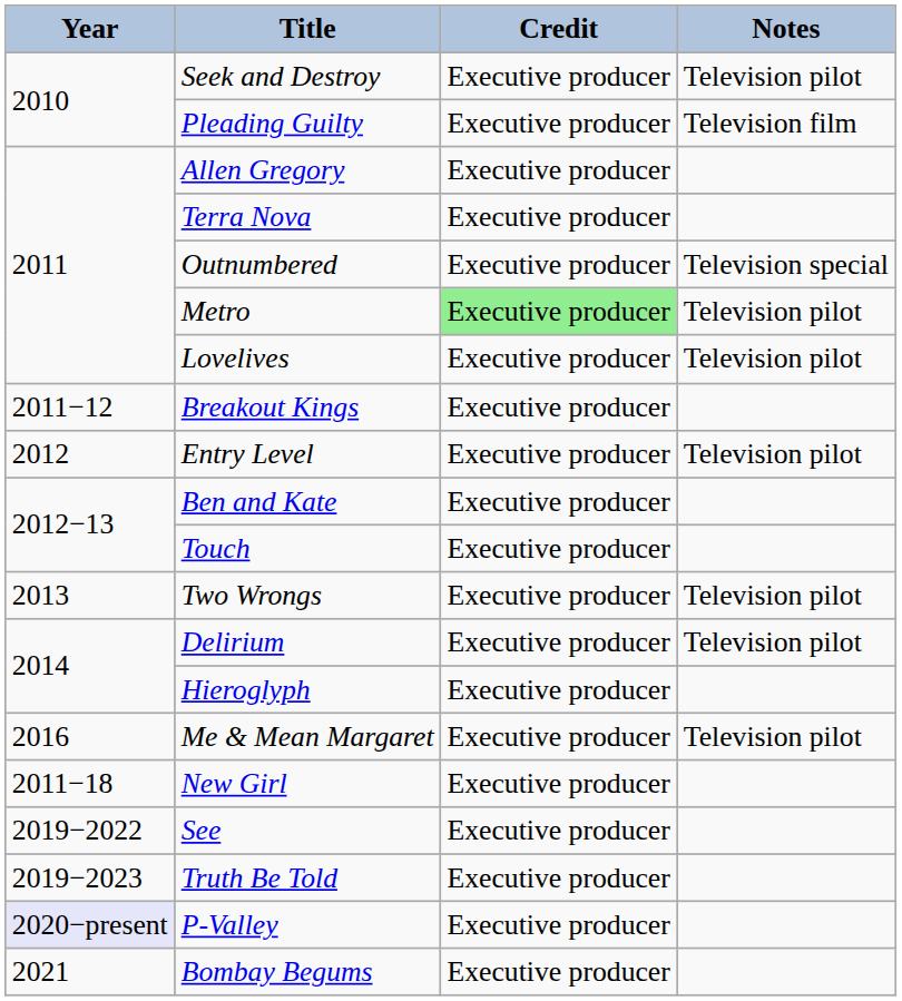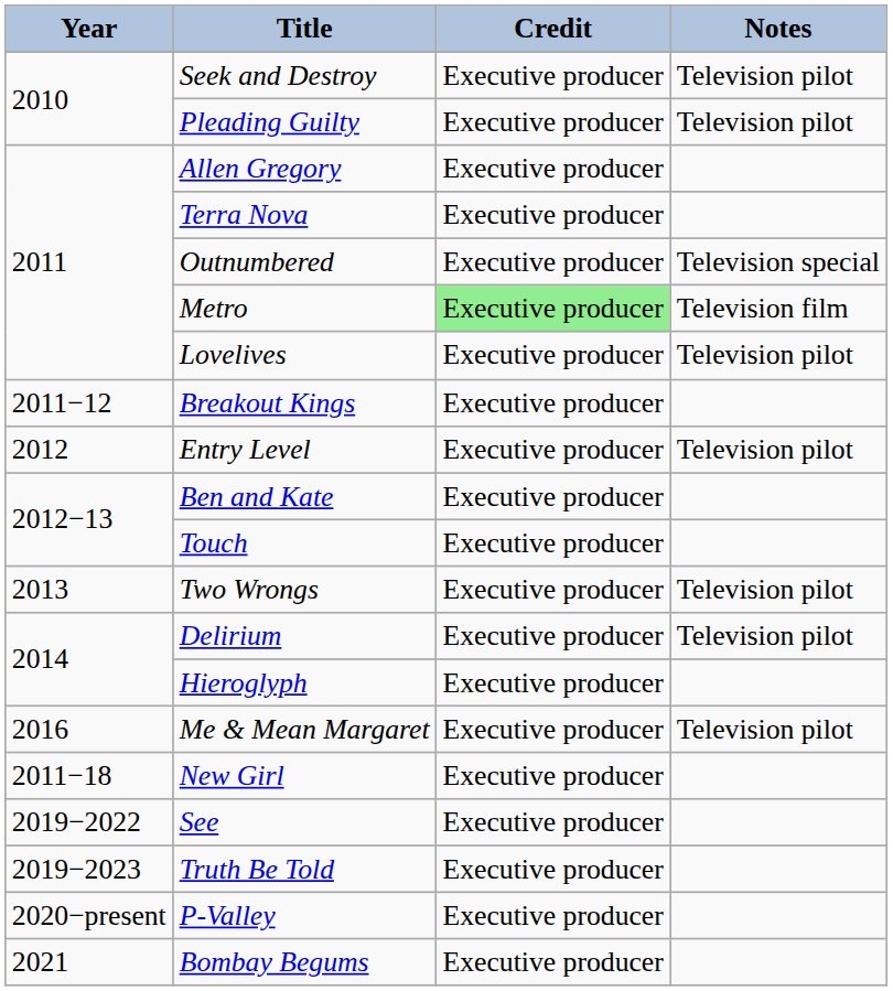Pleading Guilty | Notes: Television film -> Television pilot
Metro | Notes: Television pilot -> Television film
P-Valley | Year: lavender background -> no background
